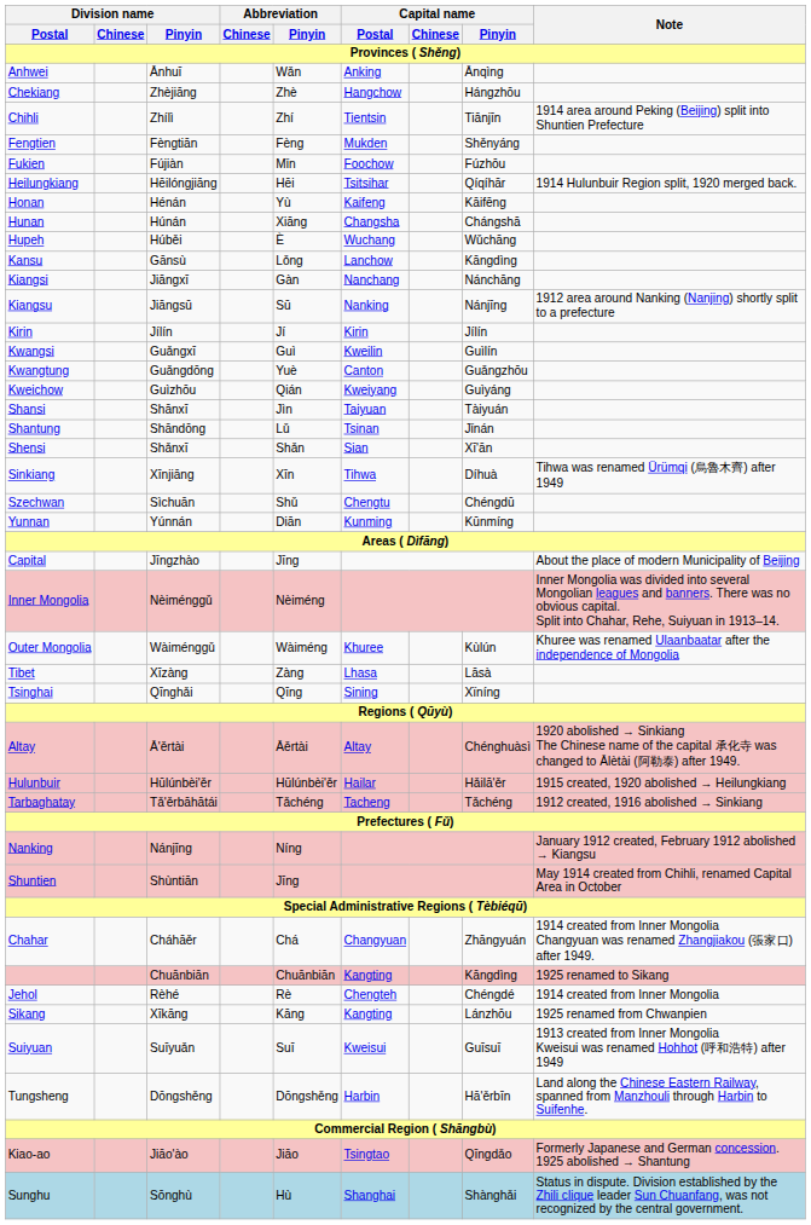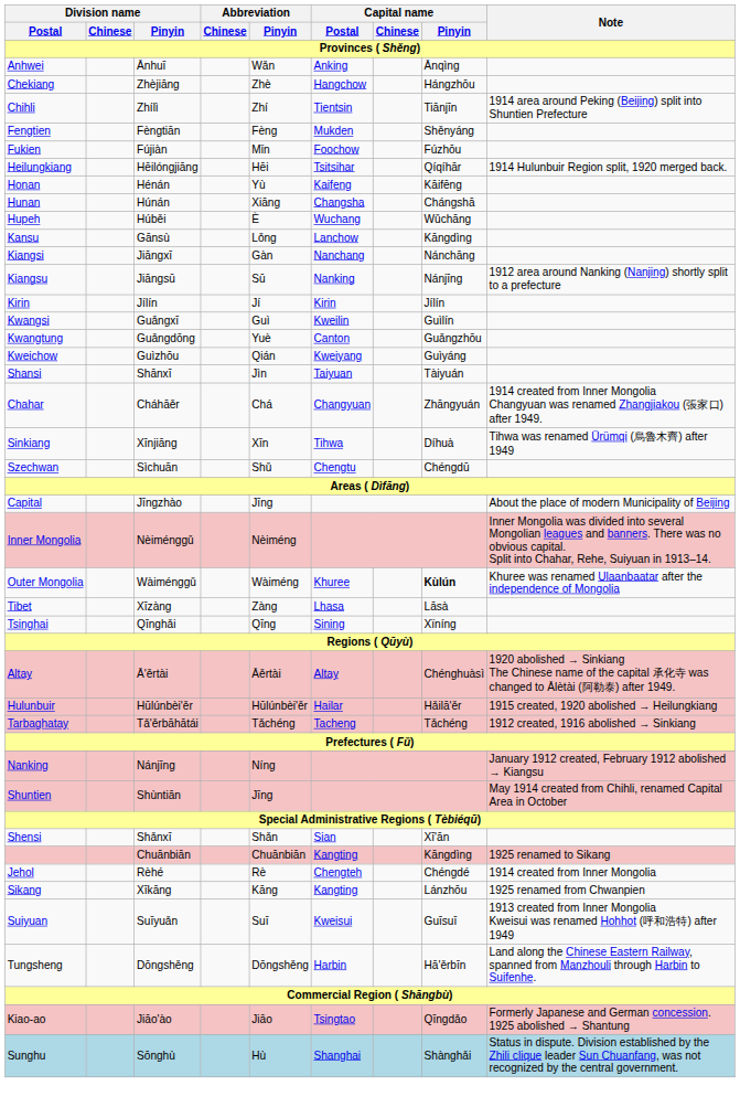- row: Shantung | Shāndōng | Lǔ | Tsinan | Jǐnán
rows swapped: Shensi <-> Chahar
- row: Yunnan | Yúnnán | Diān | Kunming | Kūnmíng
Outer Mongolia | Capital name / Pinyin: normal -> bold
